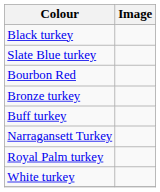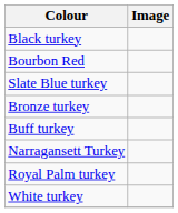rows swapped: Slate Blue turkey <-> Bourbon Red
